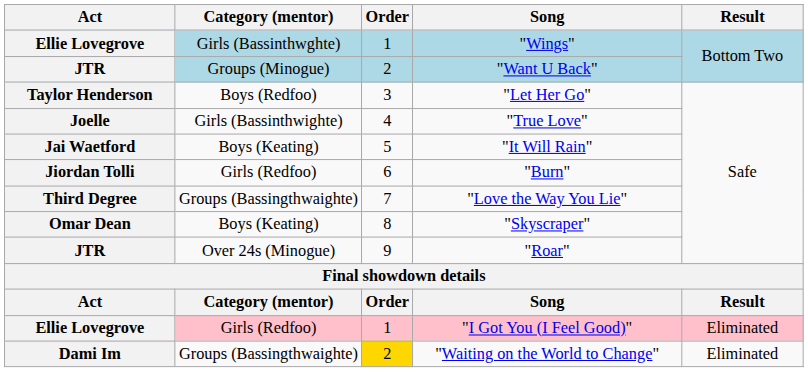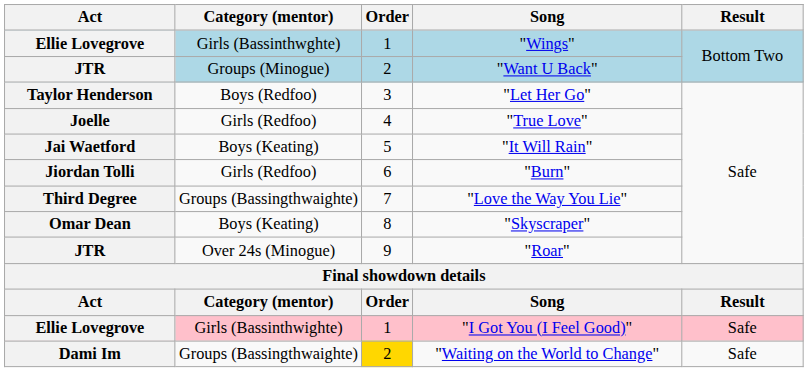"True Love" | Category (mentor): Girls (Bassinthwighte) -> Girls (Redfoo)
"I Got You (I Feel Good)" | Category (mentor): Girls (Redfoo) -> Girls (Bassinthwighte)
"I Got You (I Feel Good)" | Result: Eliminated -> Safe
"Waiting on the World to Change" | Result: Eliminated -> Safe
